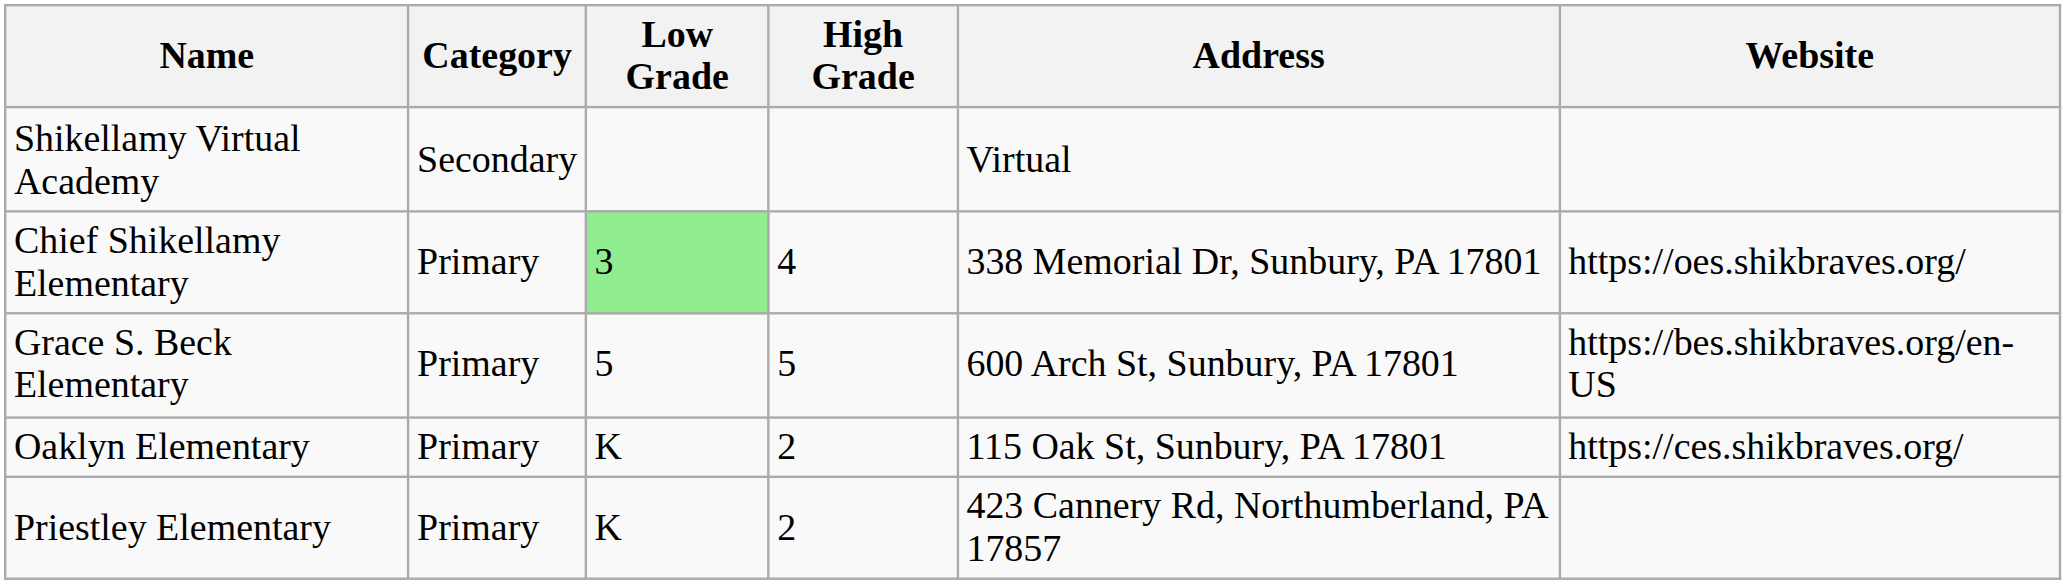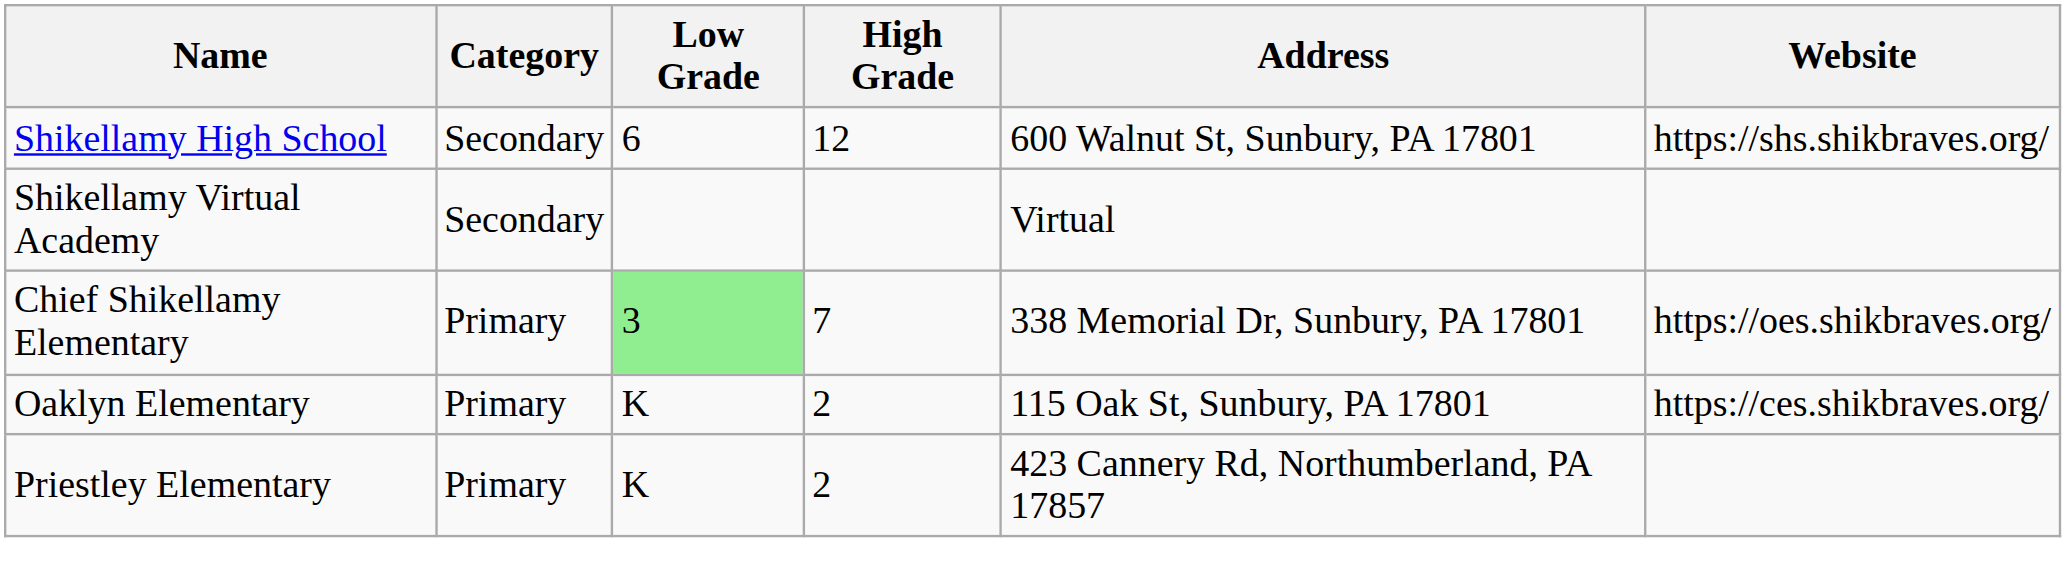+ row: Shikellamy High School | Secondary | 6 | 12 | 600 Walnut St, Sunbury, PA 17801 | https://shs.shikbraves.org/
Chief Shikellamy Elementary | High Grade: 4 -> 7
- row: Grace S. Beck Elementary | Primary | 5 | 5 | 600 Arch St, Sunbury, PA 17801 | https://bes.shikbraves.org/en-US
